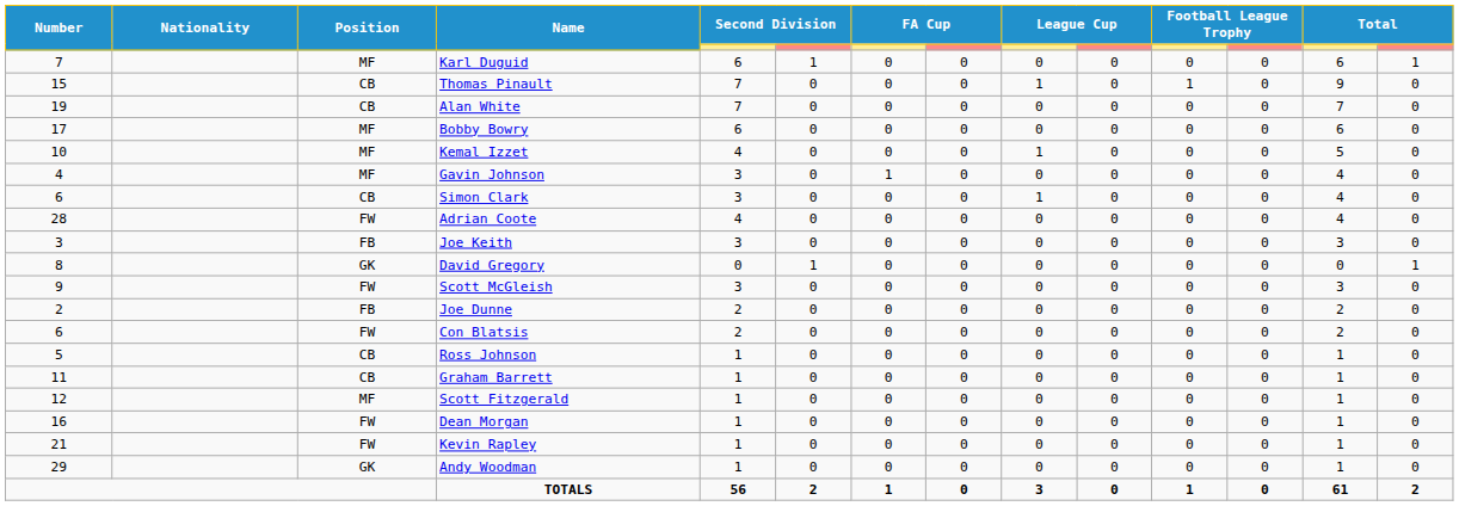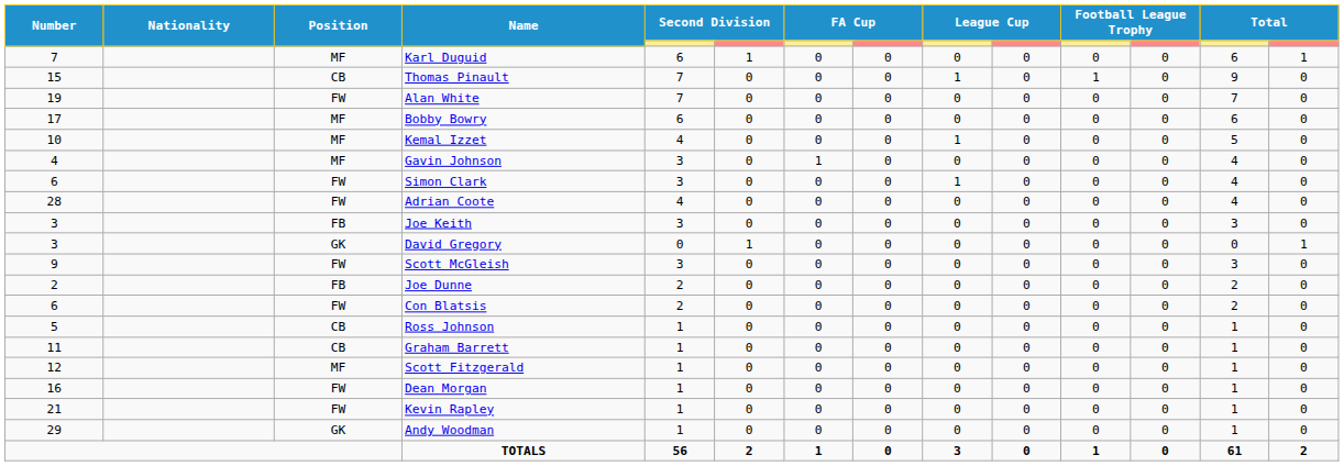Alan White | Position: CB -> FW
Simon Clark | Position: CB -> FW
David Gregory | Number: 8 -> 3
